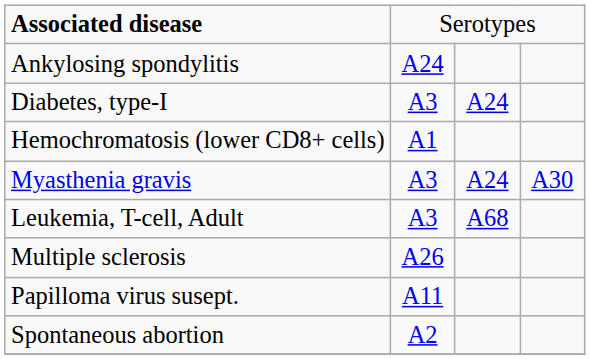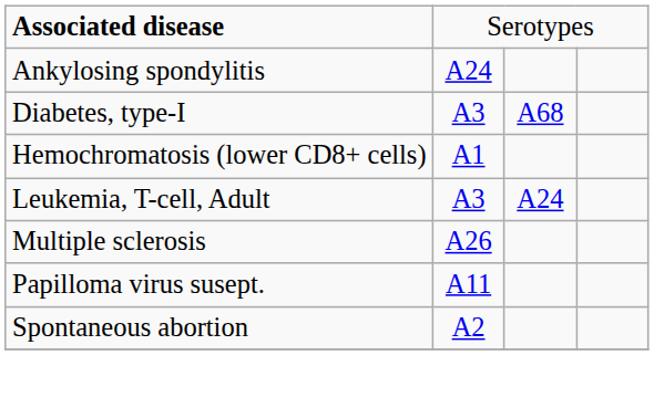Diabetes, type-I | column 3: A24 -> A68
- row: Myasthenia gravis | A3 | A24 | A30
Leukemia, T-cell, Adult | column 3: A68 -> A24
